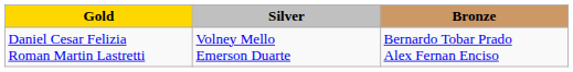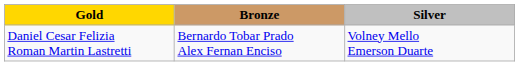columns swapped: Silver <-> Bronze
